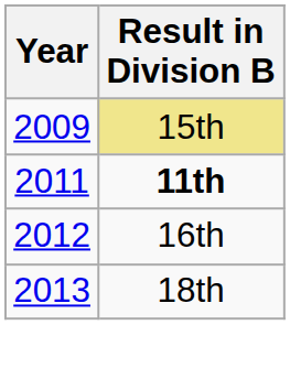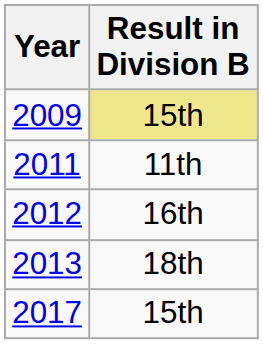2011 | Result in Division B: bold -> normal
+ row: 2017 | 15th
